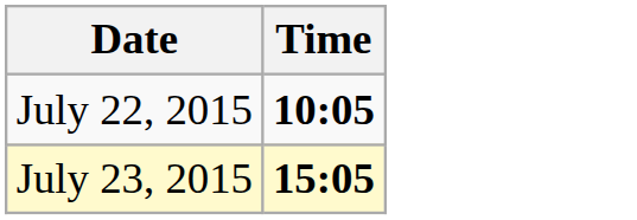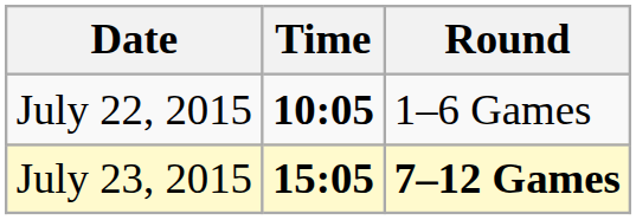+ column: Round | 1–6 Games | 7–12 Games
